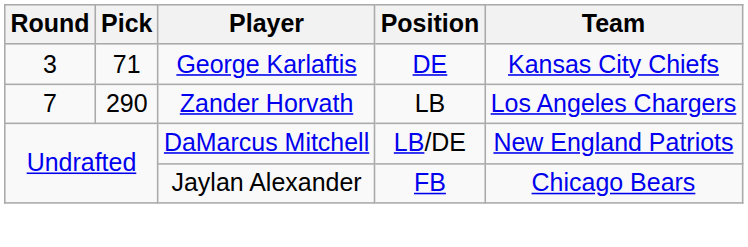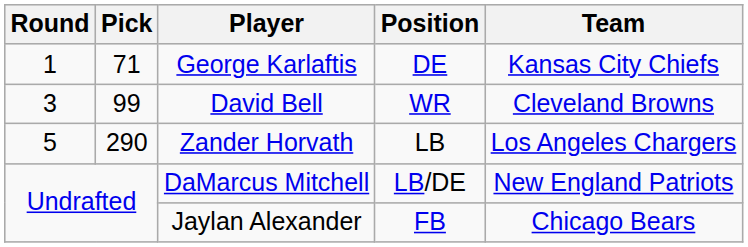George Karlaftis | Round: 3 -> 1
+ row: 3 | 99 | David Bell | WR | Cleveland Browns
Zander Horvath | Round: 7 -> 5
